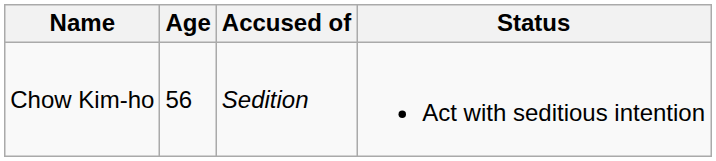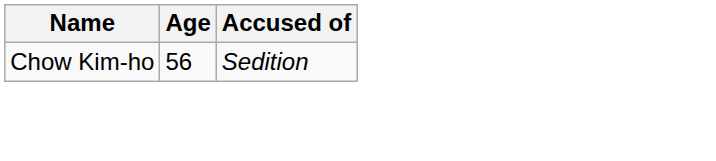- column: Status | Act with seditious intention
